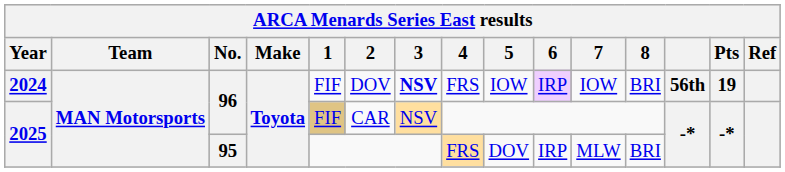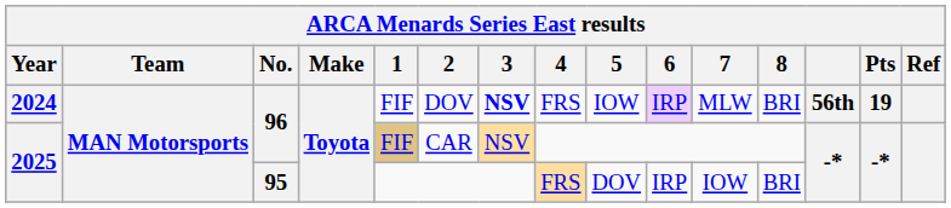2024 | 7: IOW -> MLW
2025 / 95 | 7: MLW -> IOW
